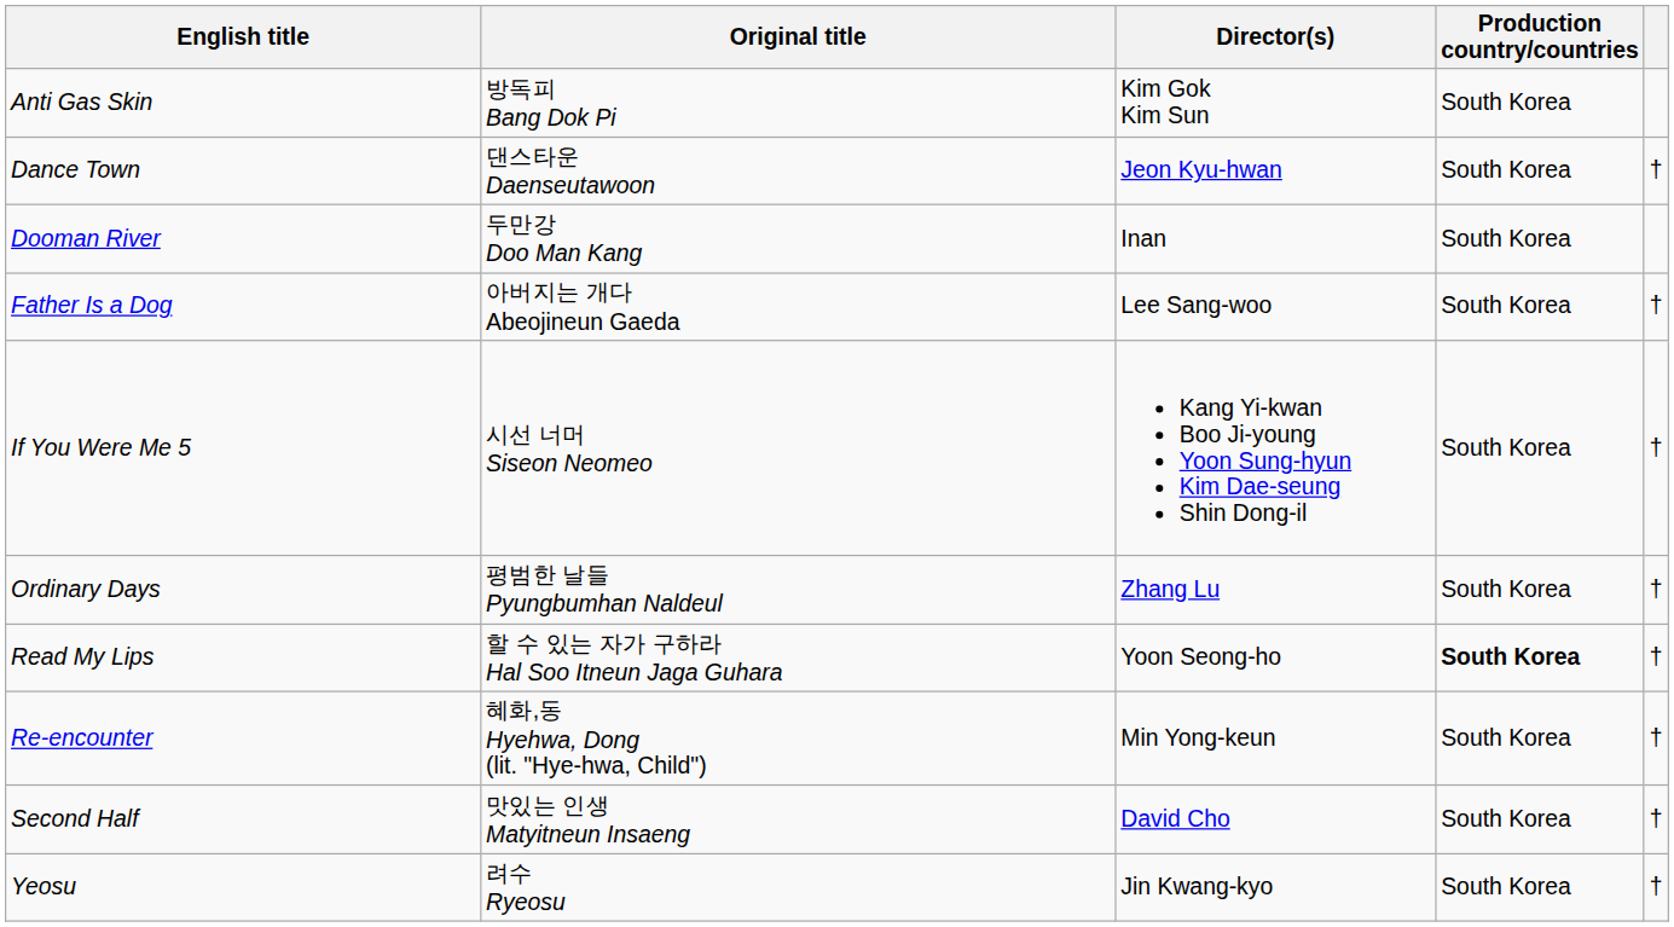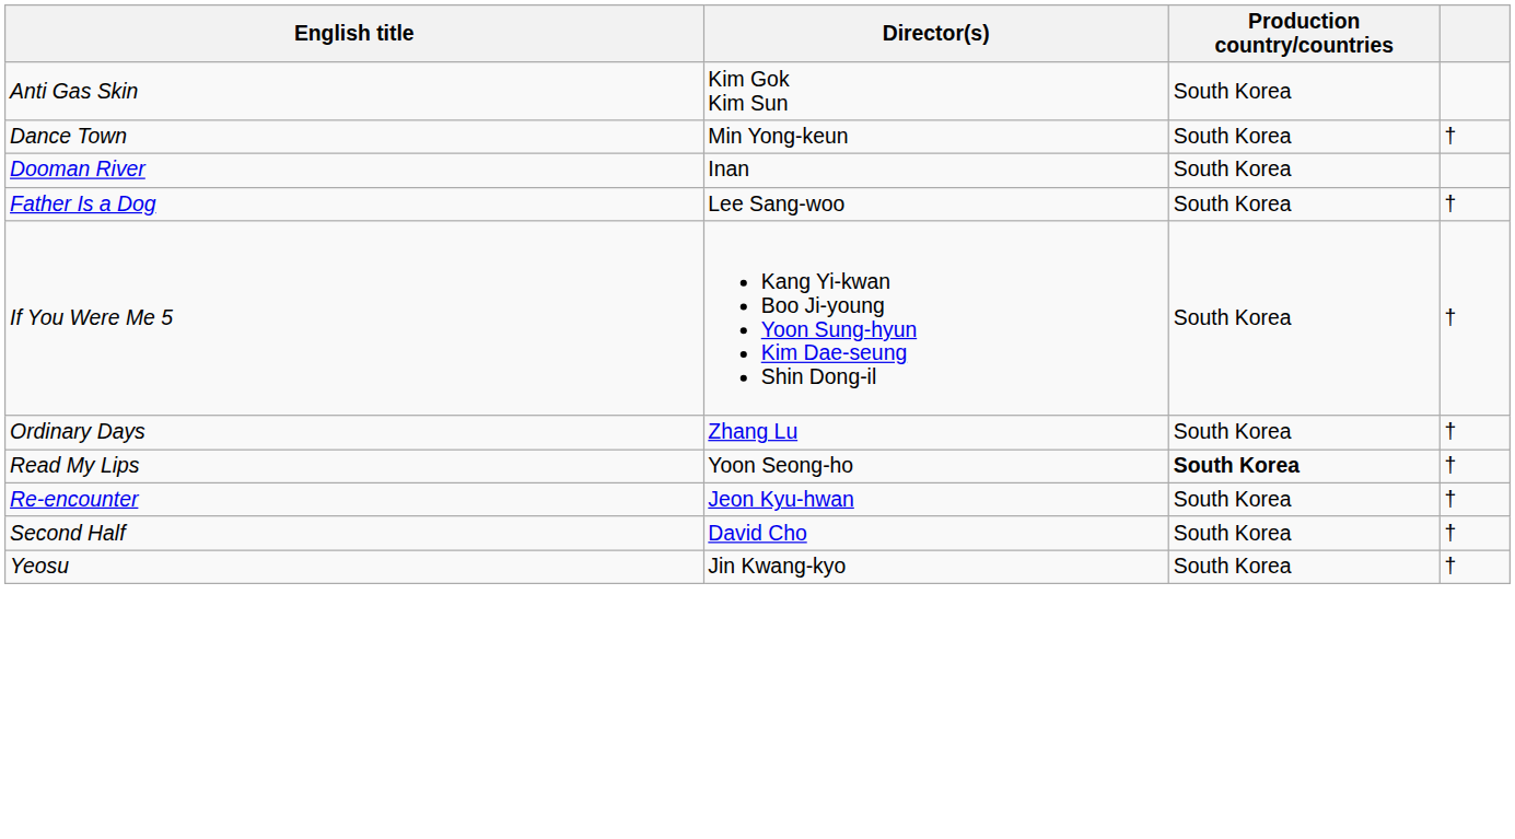- column: Original title | 방독피 Bang Dok Pi | 댄스타운 Daenseutawoon | 두만강 Doo Man Kang | 아버지는 개다 Abeojineun Gaeda | 시선 너머 Siseon Neomeo | 평범한 날들 Pyungbumhan Naldeul | 할 수 있는 자가 구하라 Hal Soo Itneun Jaga Guhara | 혜화,동 Hyehwa, Dong (lit. "Hye-hwa, Child") | 맛있는 인생 Matyitneun Insaeng | 려수 Ryeosu
Dance Town | Director(s): Jeon Kyu-hwan -> Min Yong-keun
Re-encounter | Director(s): Min Yong-keun -> Jeon Kyu-hwan
